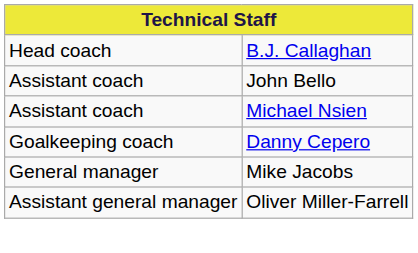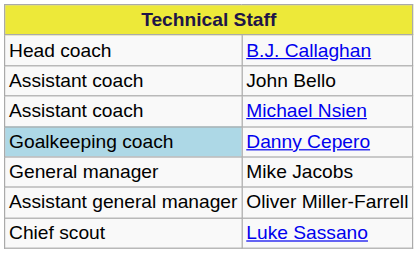Danny Cepero | column 1: no background -> lightblue background
+ row: Chief scout | Luke Sassano
